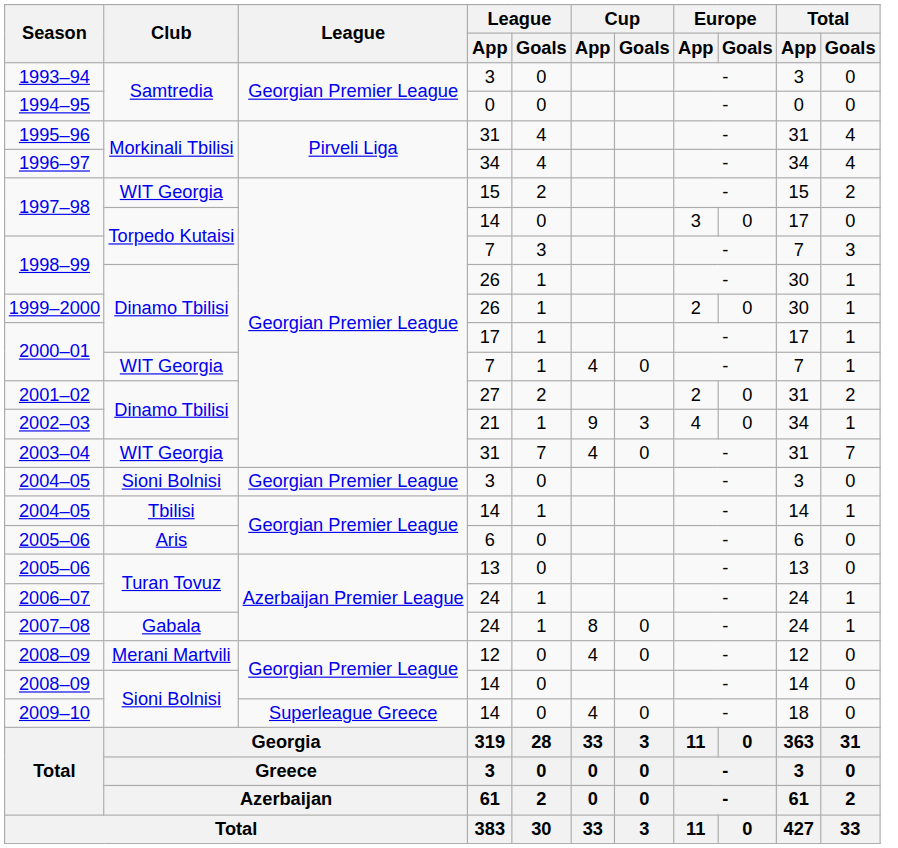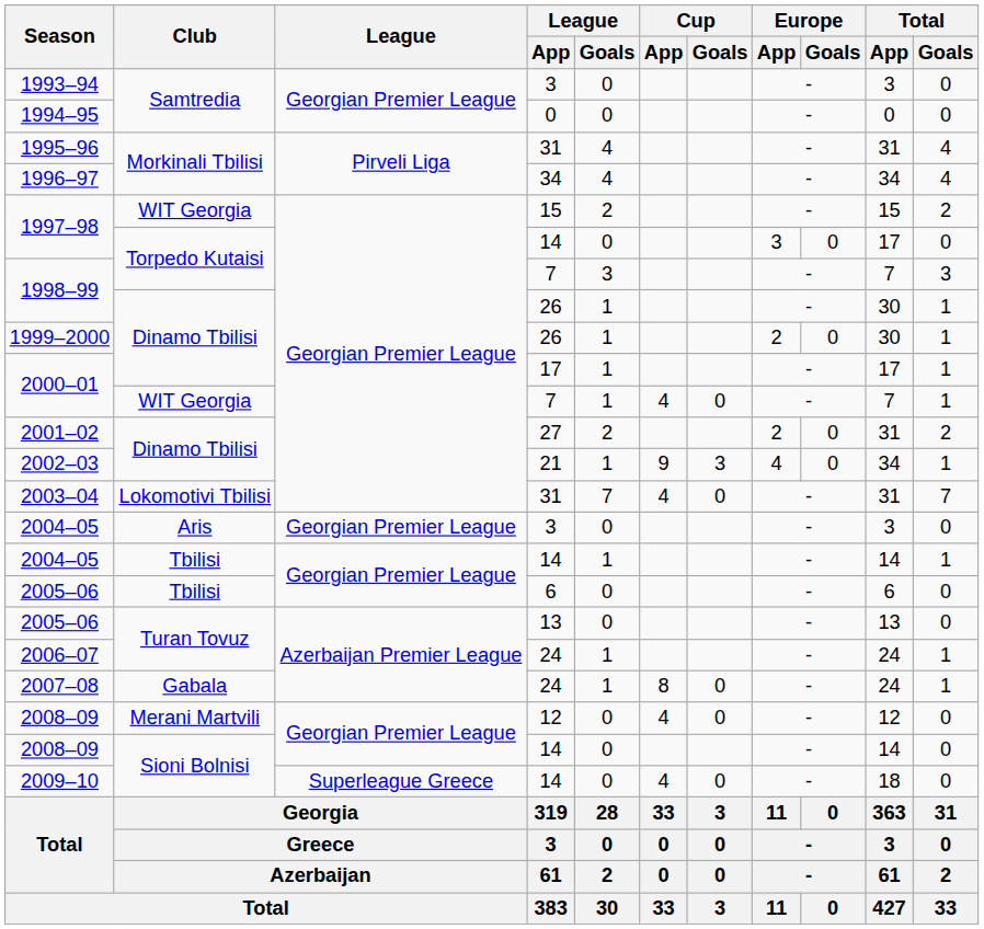2003–04 | Club: WIT Georgia -> Lokomotivi Tbilisi
2004–05 / 3 | Club: Sioni Bolnisi -> Aris
2005–06 / 6 | Club: Aris -> Tbilisi
